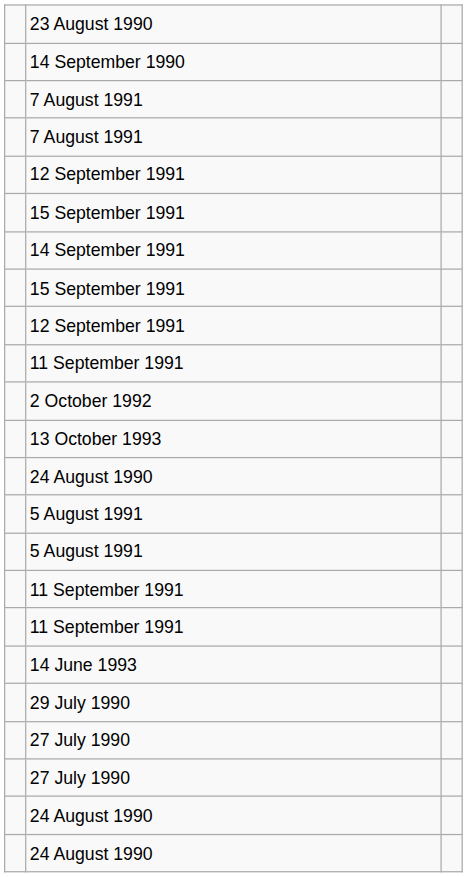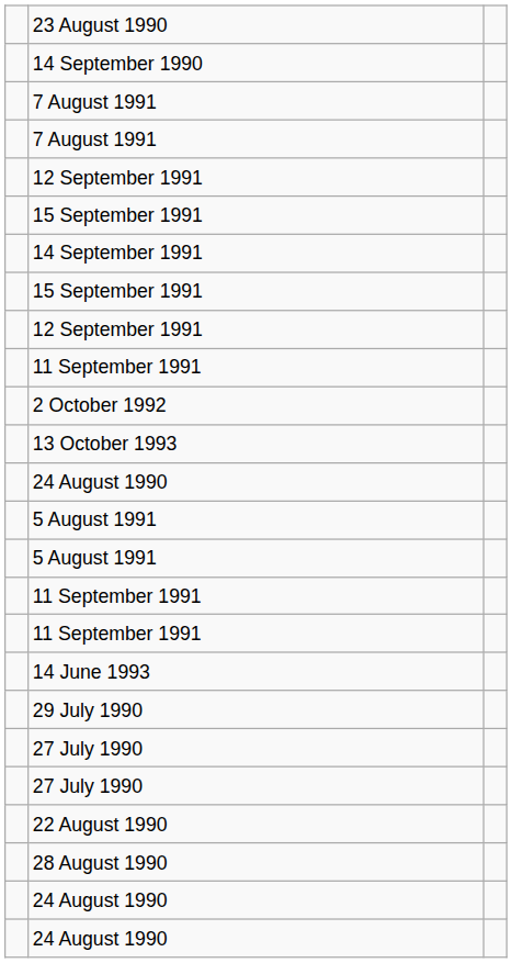+ row: 22 August 1990
+ row: 28 August 1990
